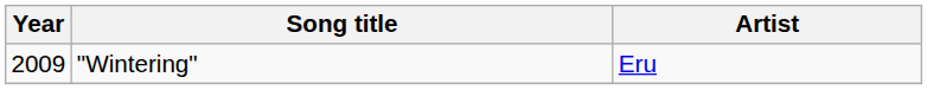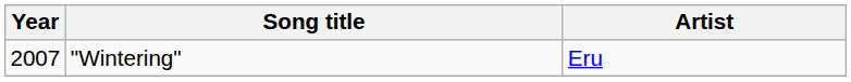"Wintering" | Year: 2009 -> 2007
